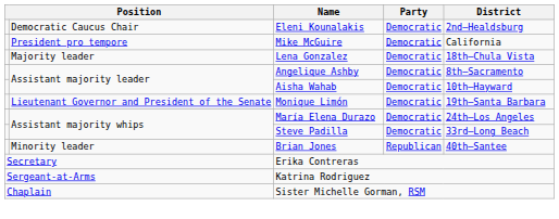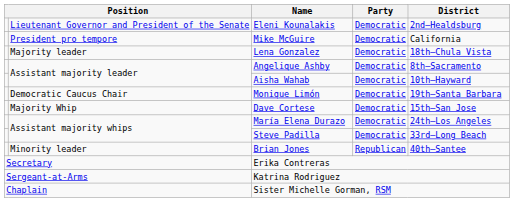Eleni Kounalakis | column 2: Democratic Caucus Chair -> Lieutenant Governor and President of the Senate
Monique Limón | column 2: Lieutenant Governor and President of the Senate -> Democratic Caucus Chair
+ row: Majority Whip | Dave Cortese | Democratic | 15th–San Jose
